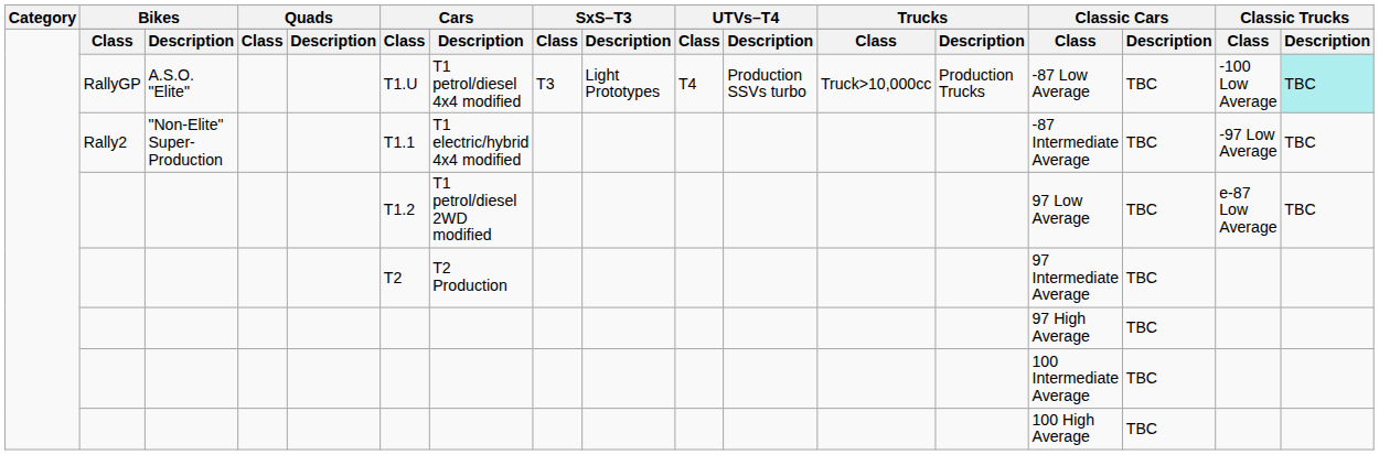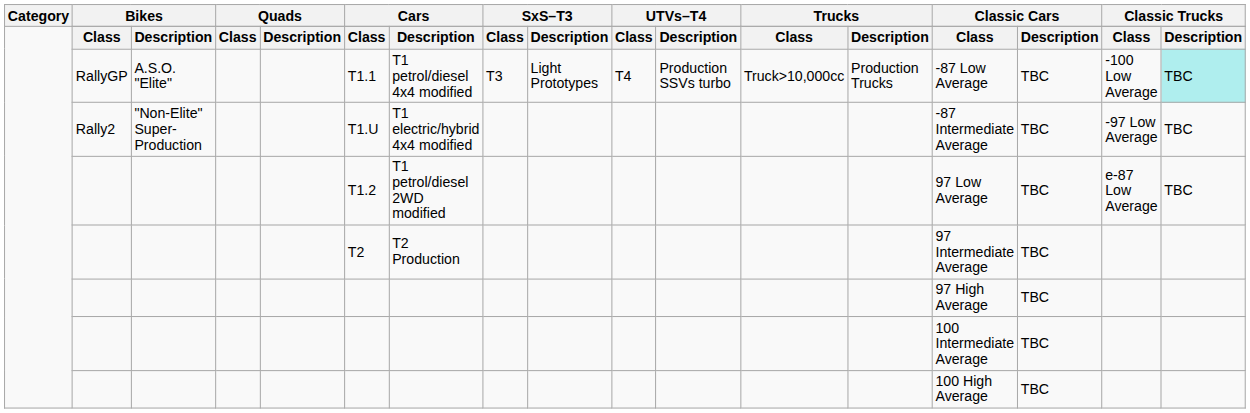RallyGP | column 6: T1.U -> T1.1
Rally2 | column 6: T1.1 -> T1.U
